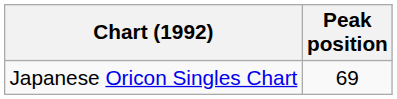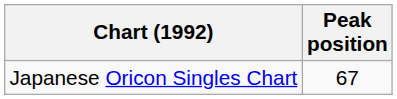Japanese Oricon Singles Chart | Peak position: 69 -> 67
